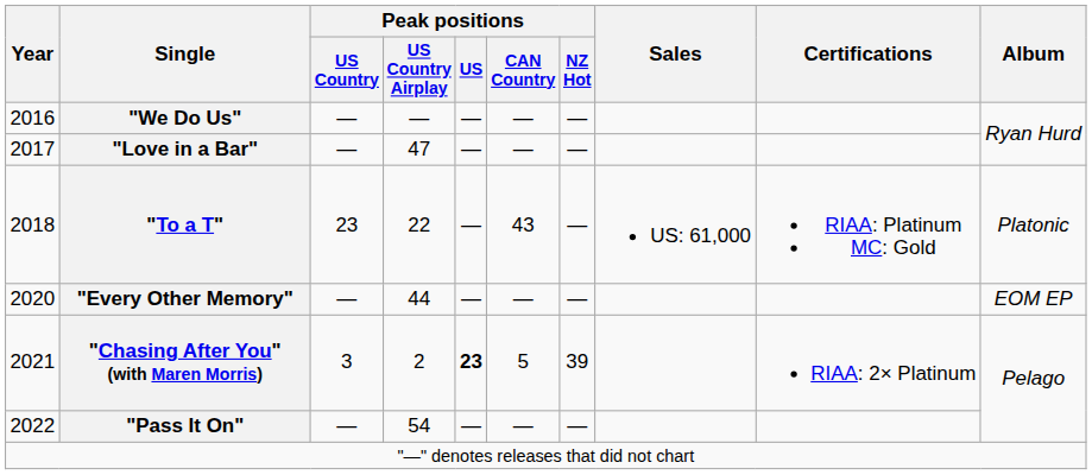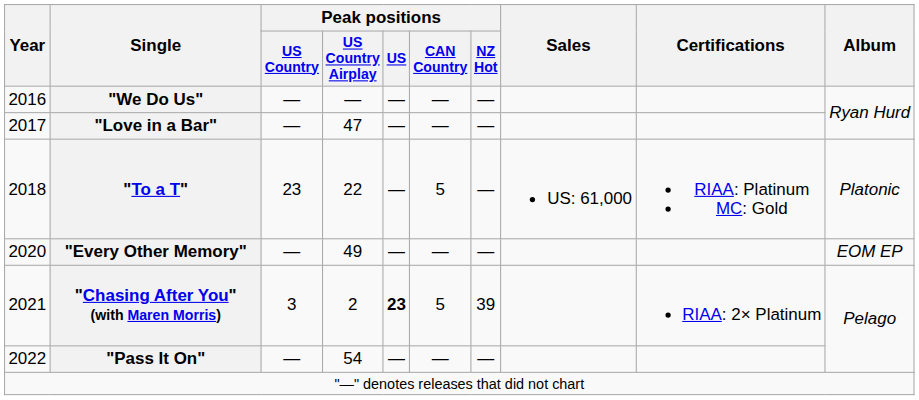"To a T" | Peak positions / CAN Country: 43 -> 5
"Every Other Memory" | Peak positions / US Country Airplay: 44 -> 49
